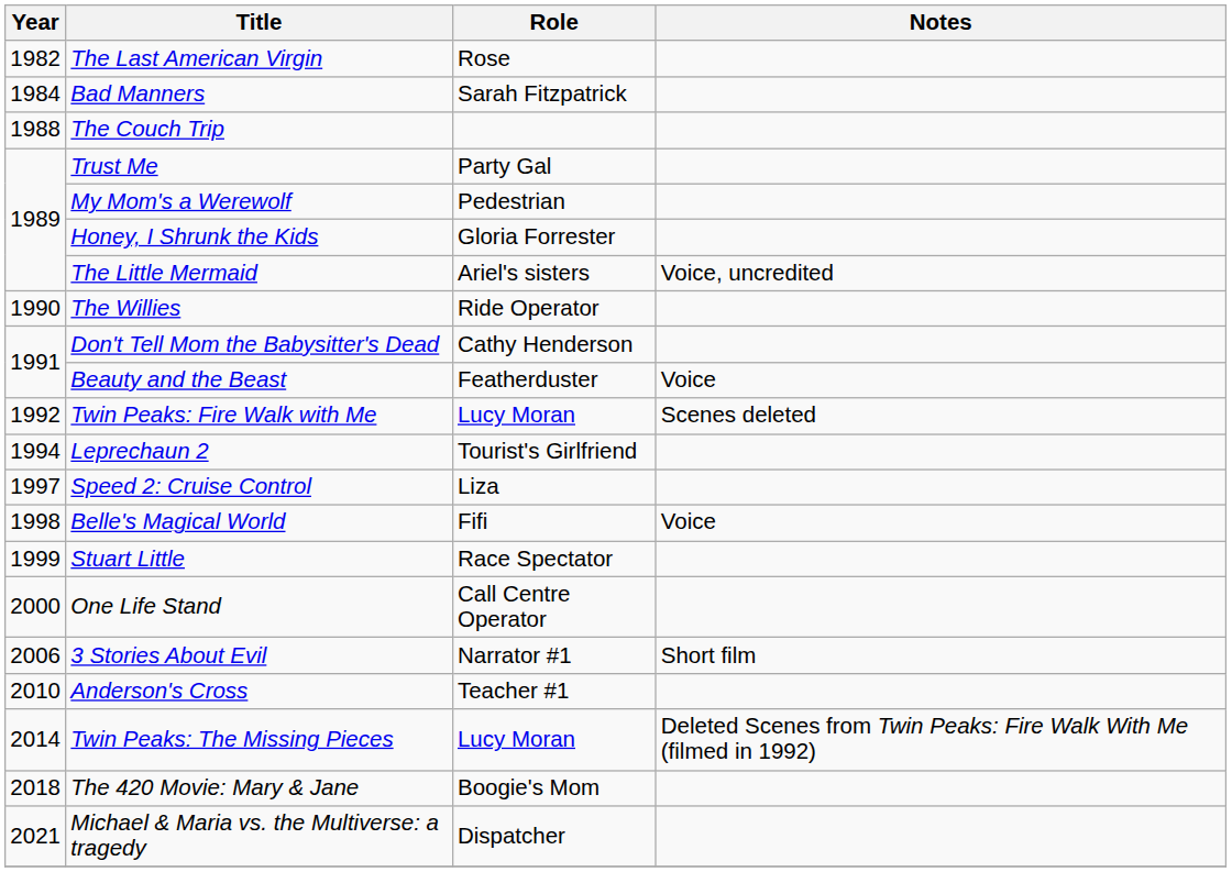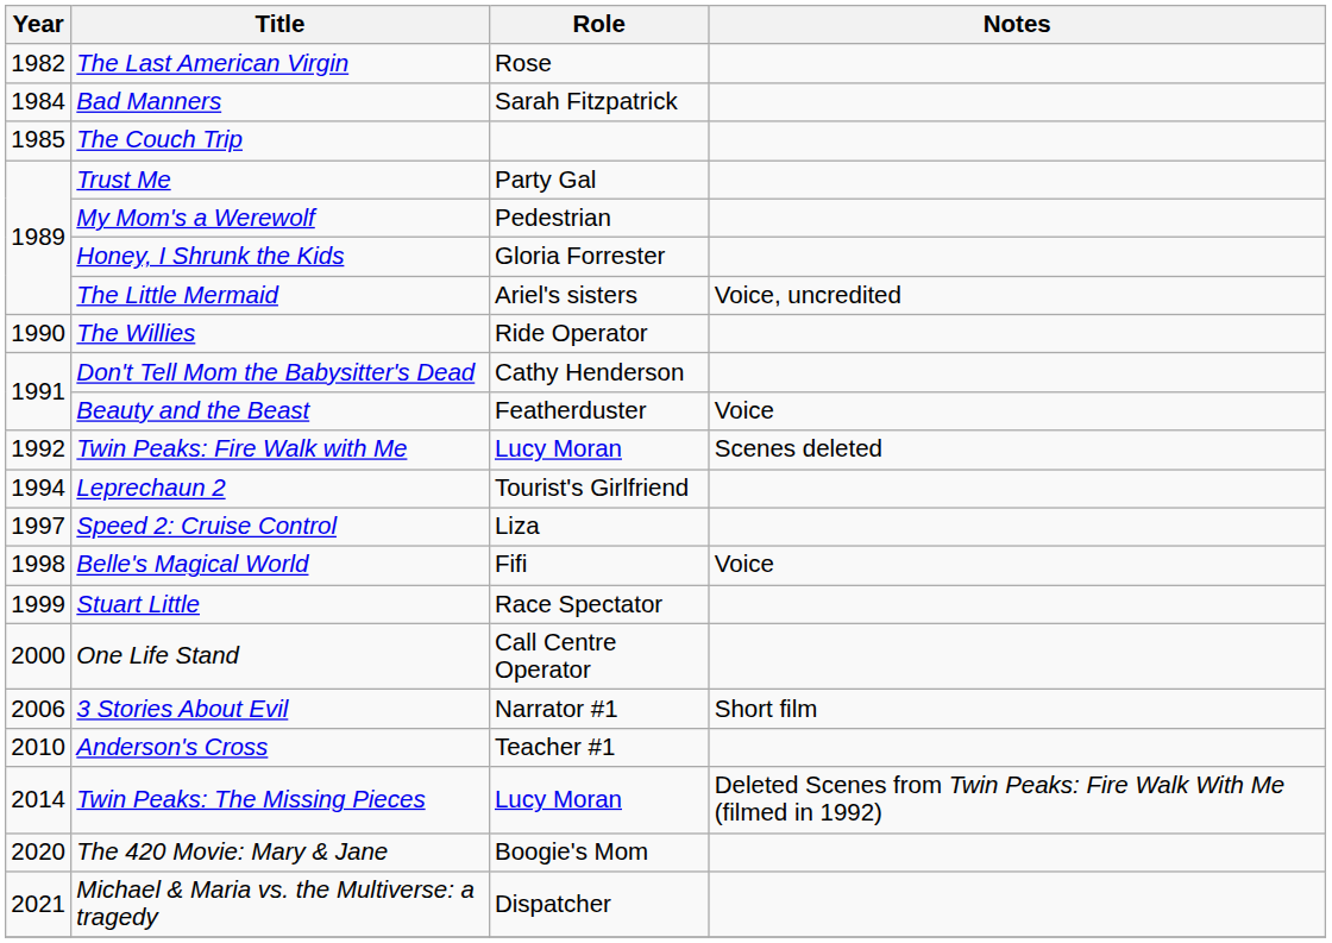The Couch Trip | Year: 1988 -> 1985
The 420 Movie: Mary & Jane | Year: 2018 -> 2020
